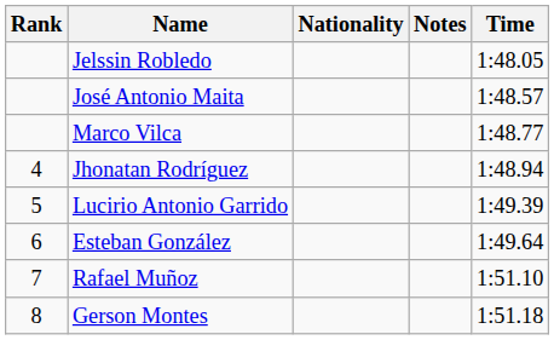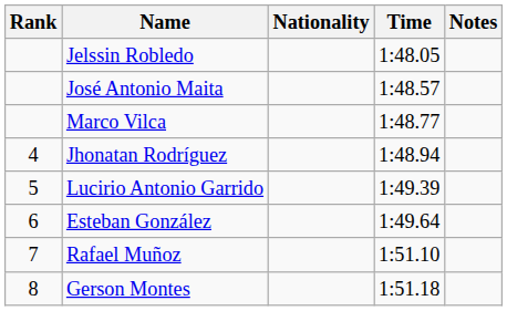columns swapped: Time <-> Notes
